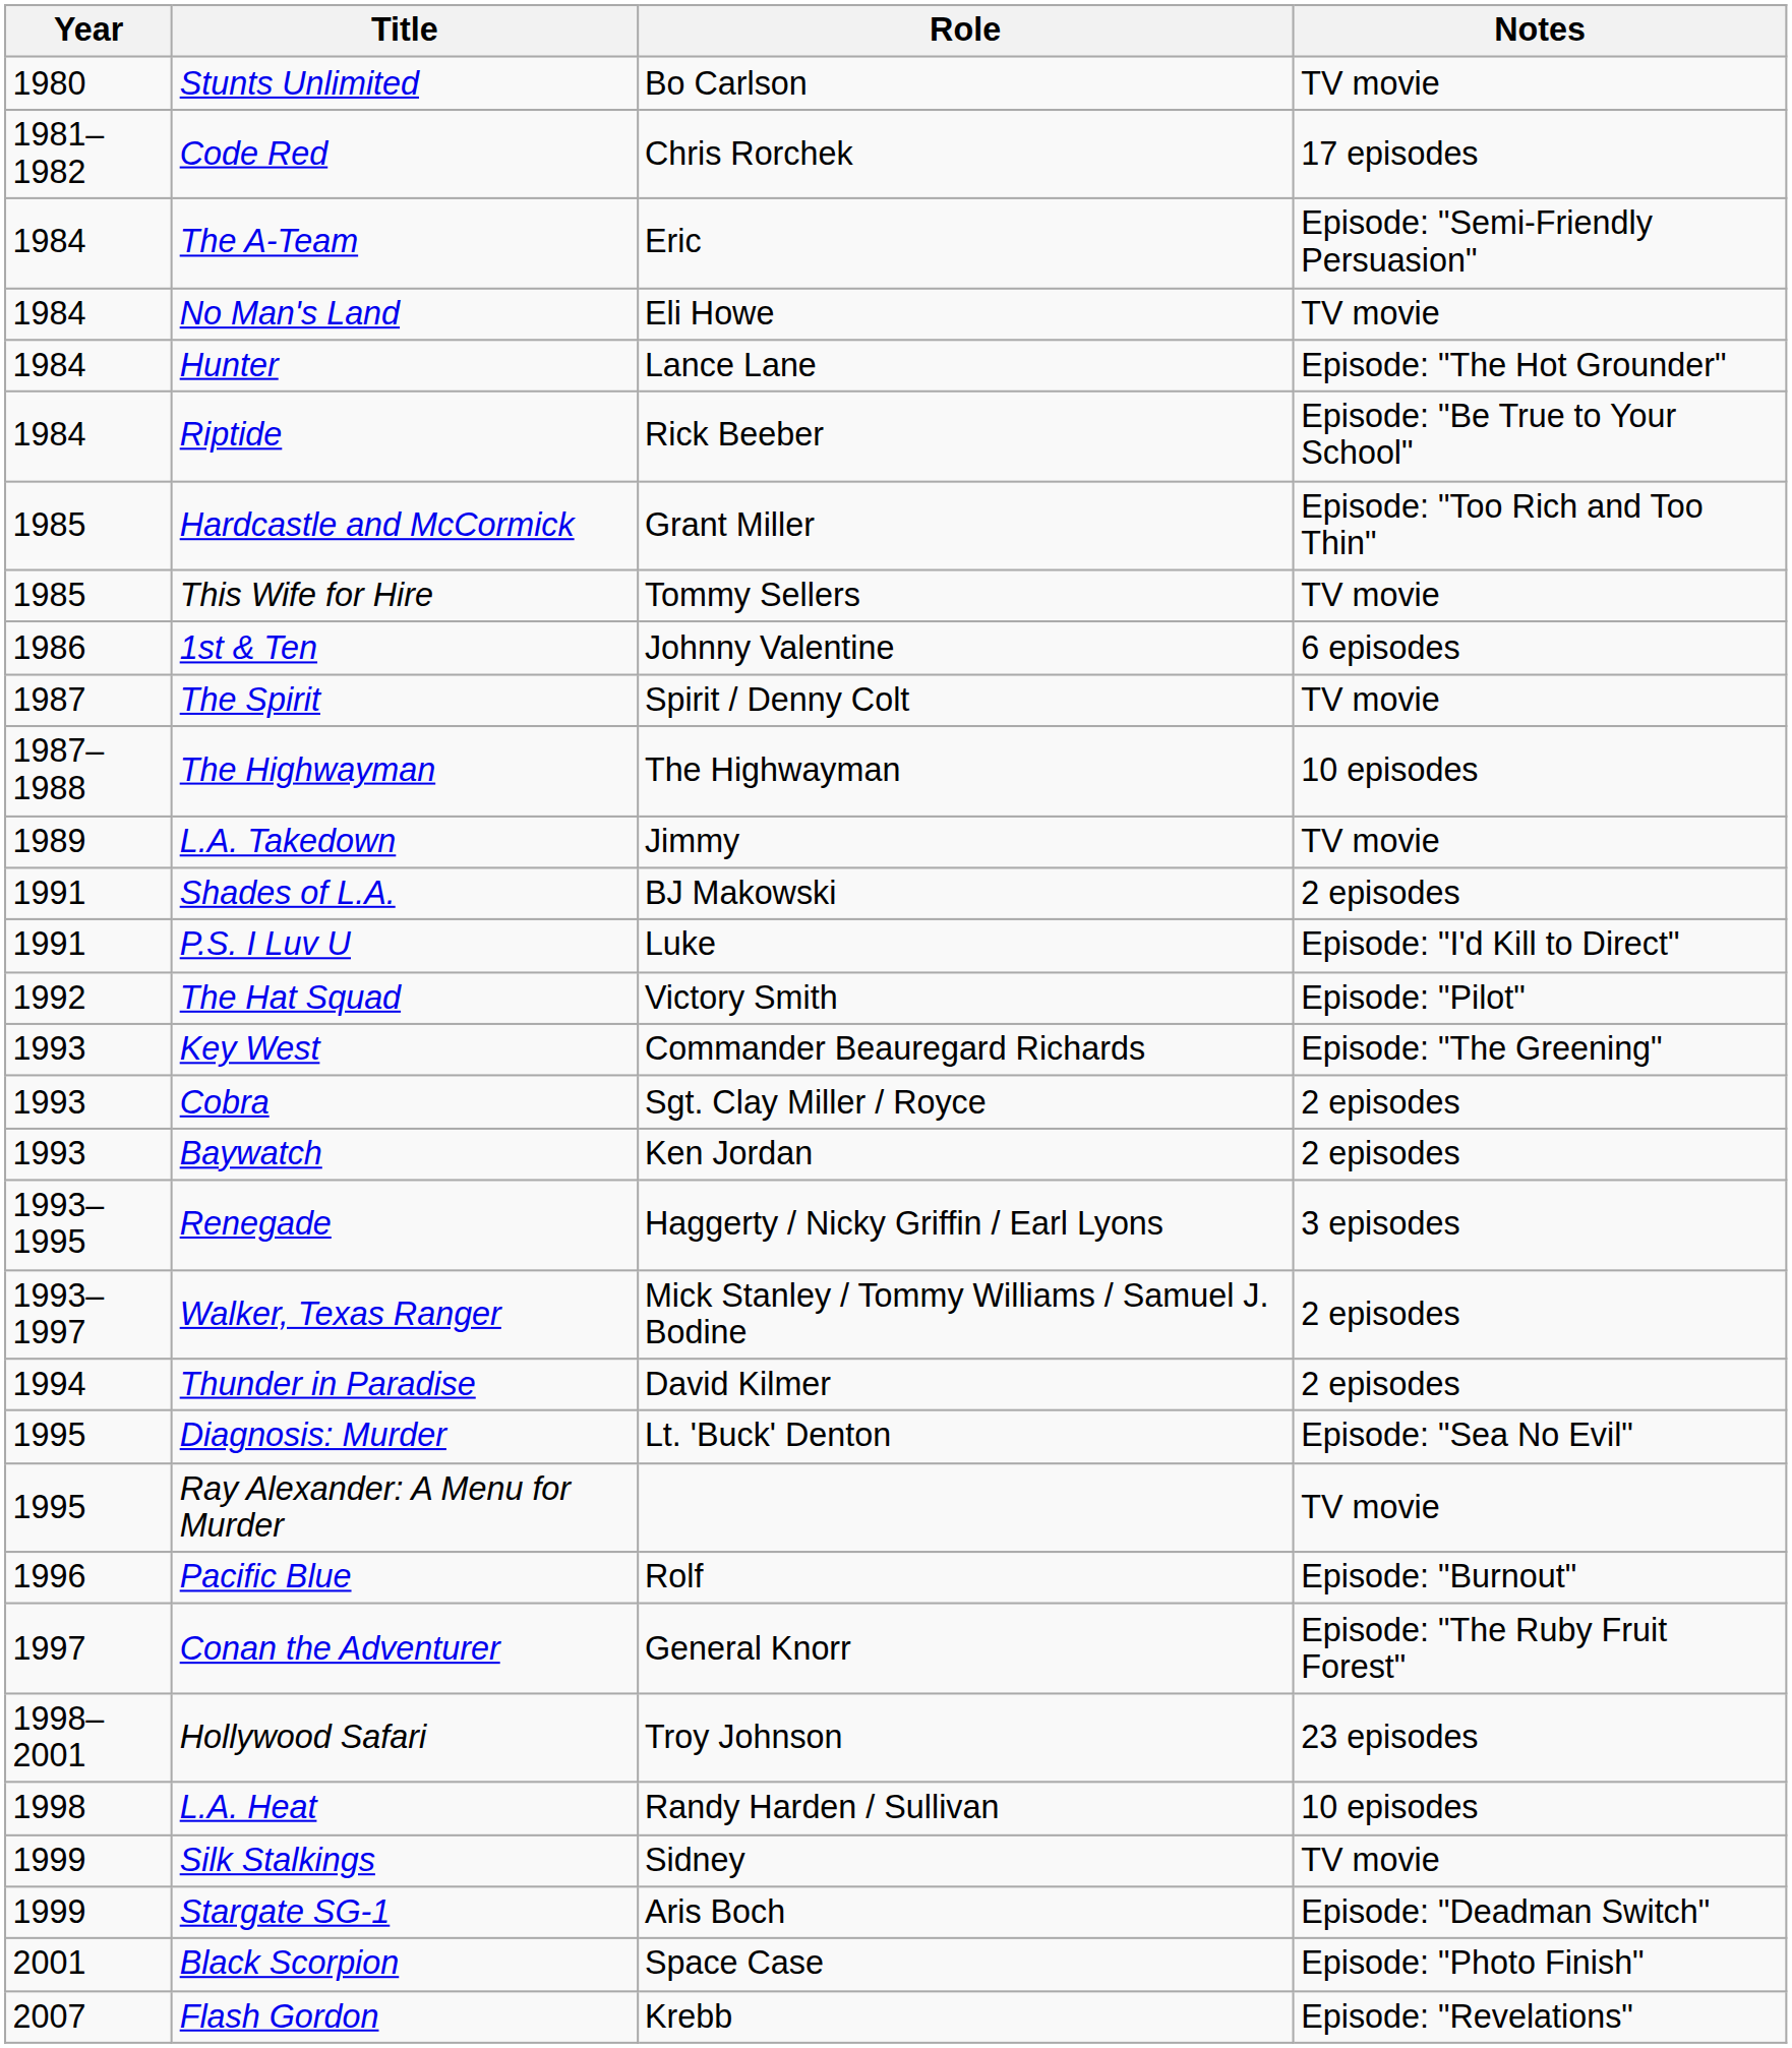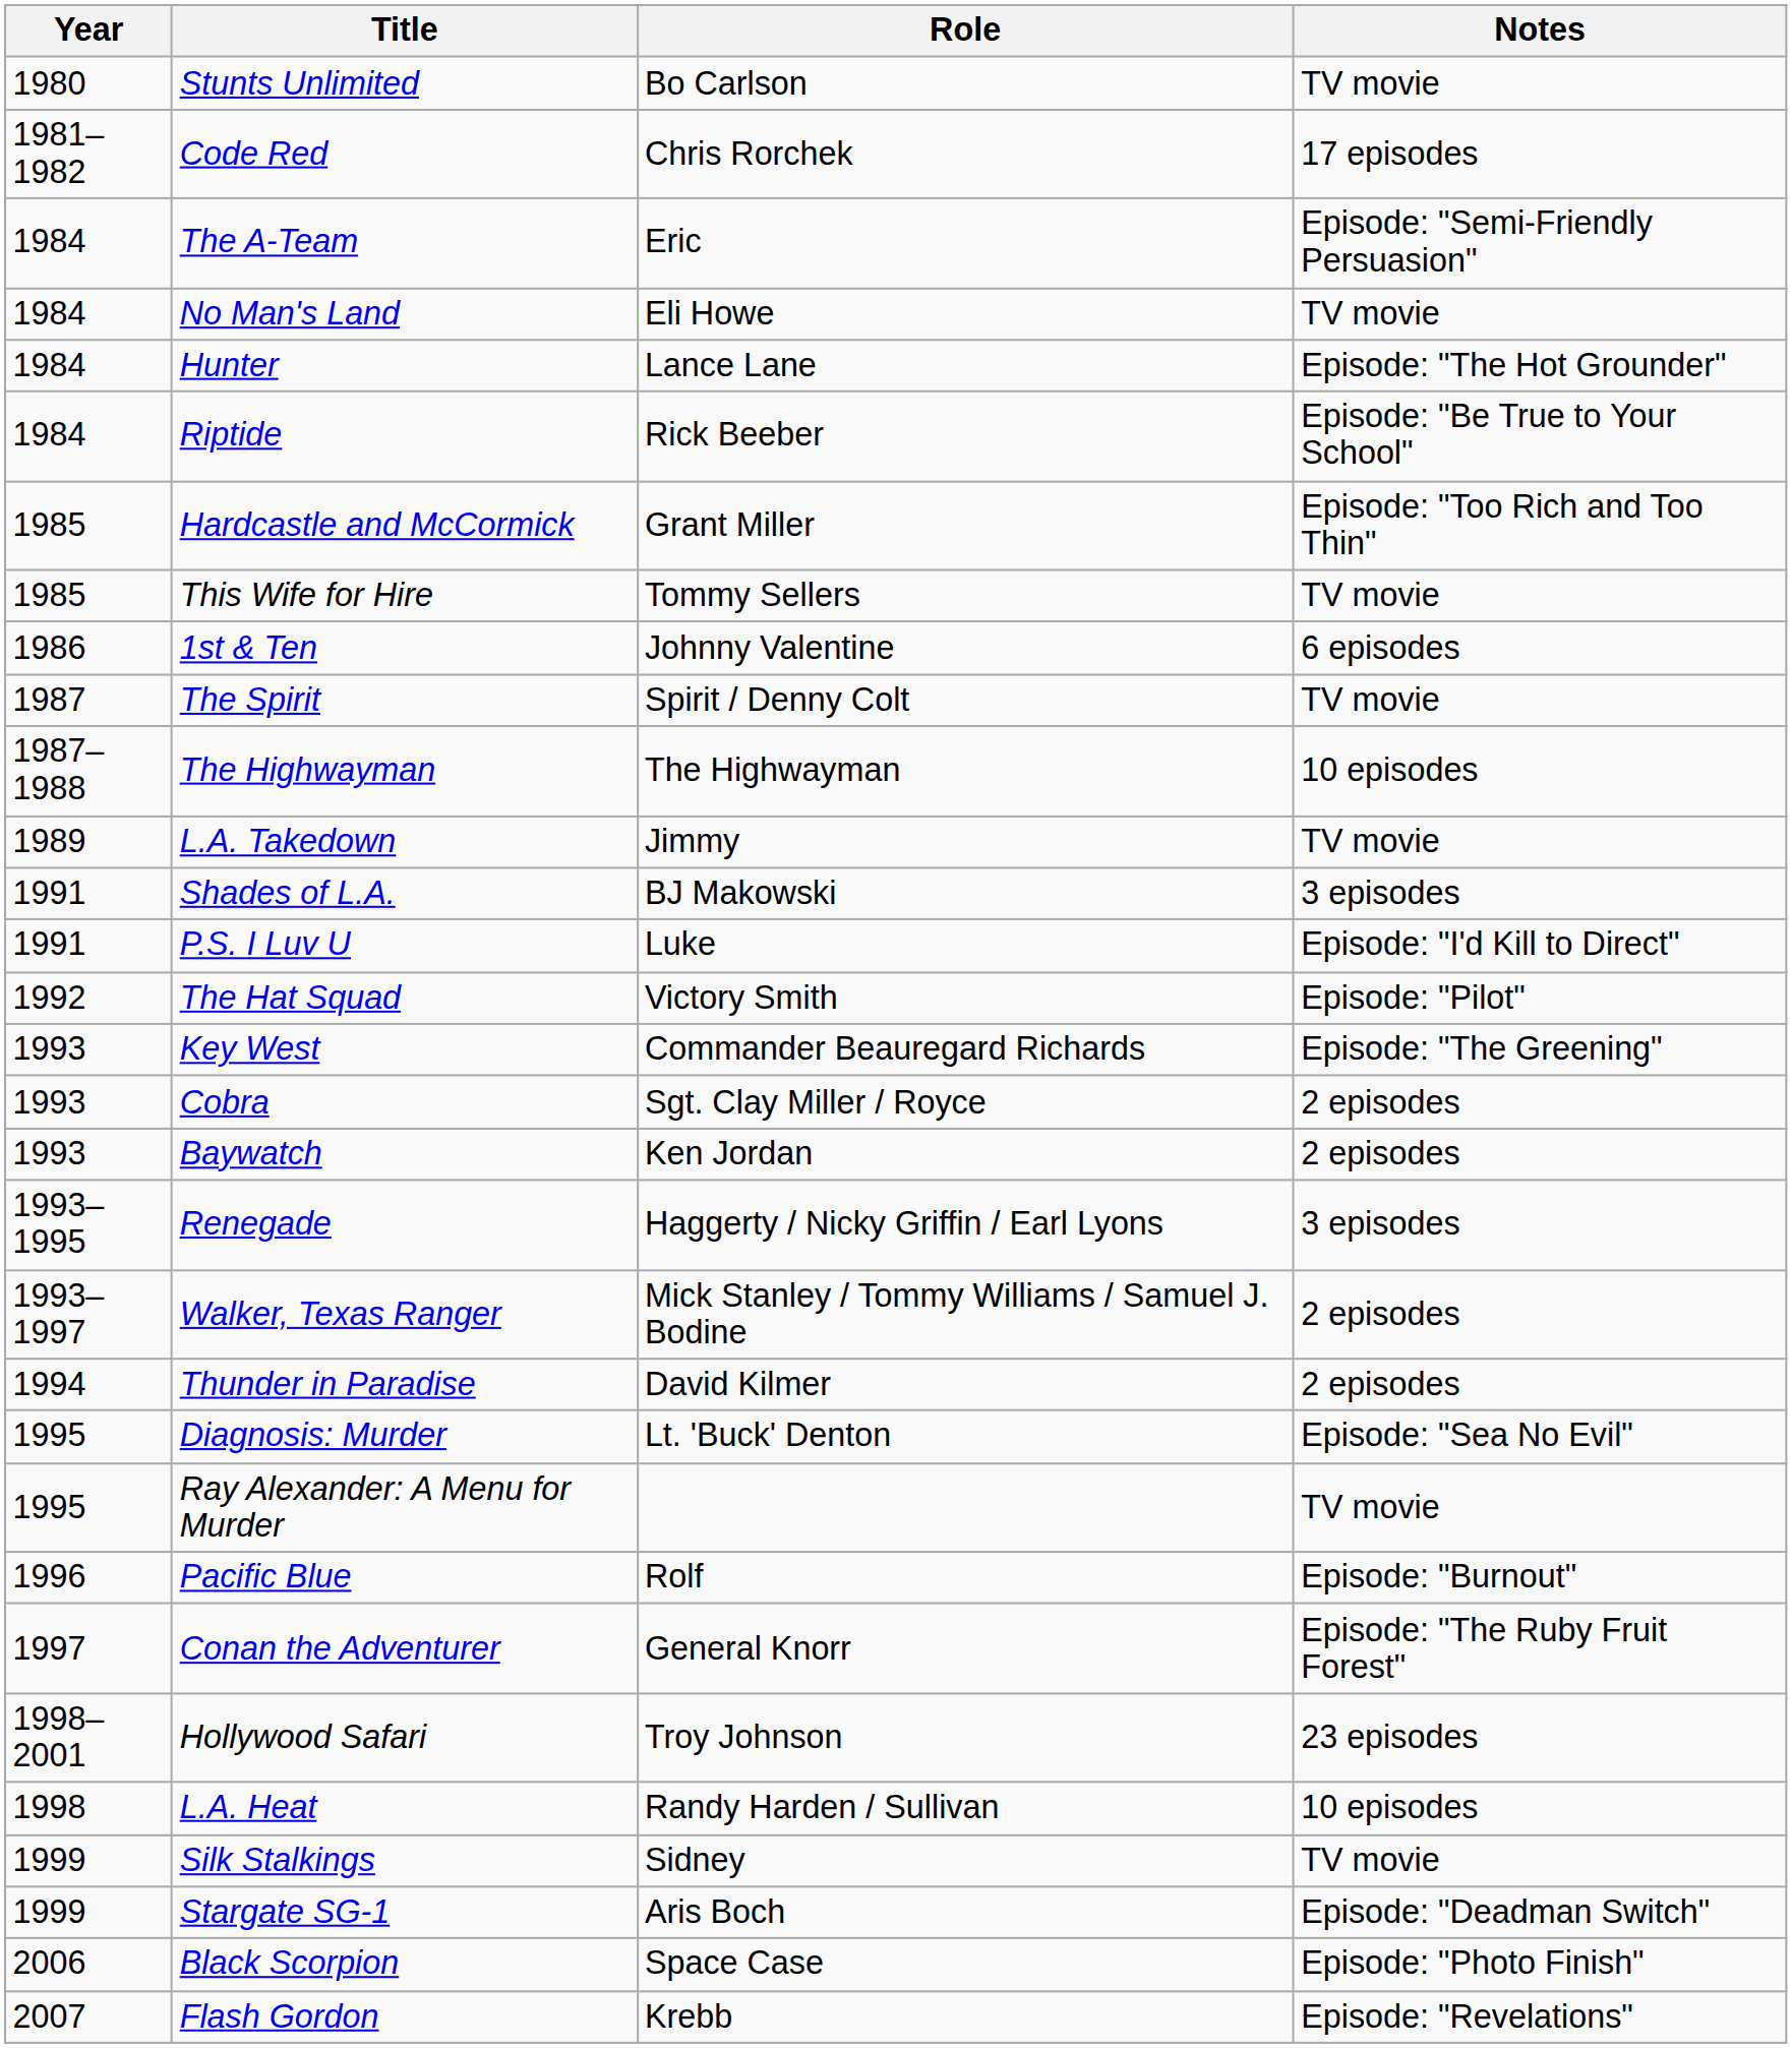Shades of L.A. | Notes: 2 episodes -> 3 episodes
Black Scorpion | Year: 2001 -> 2006
